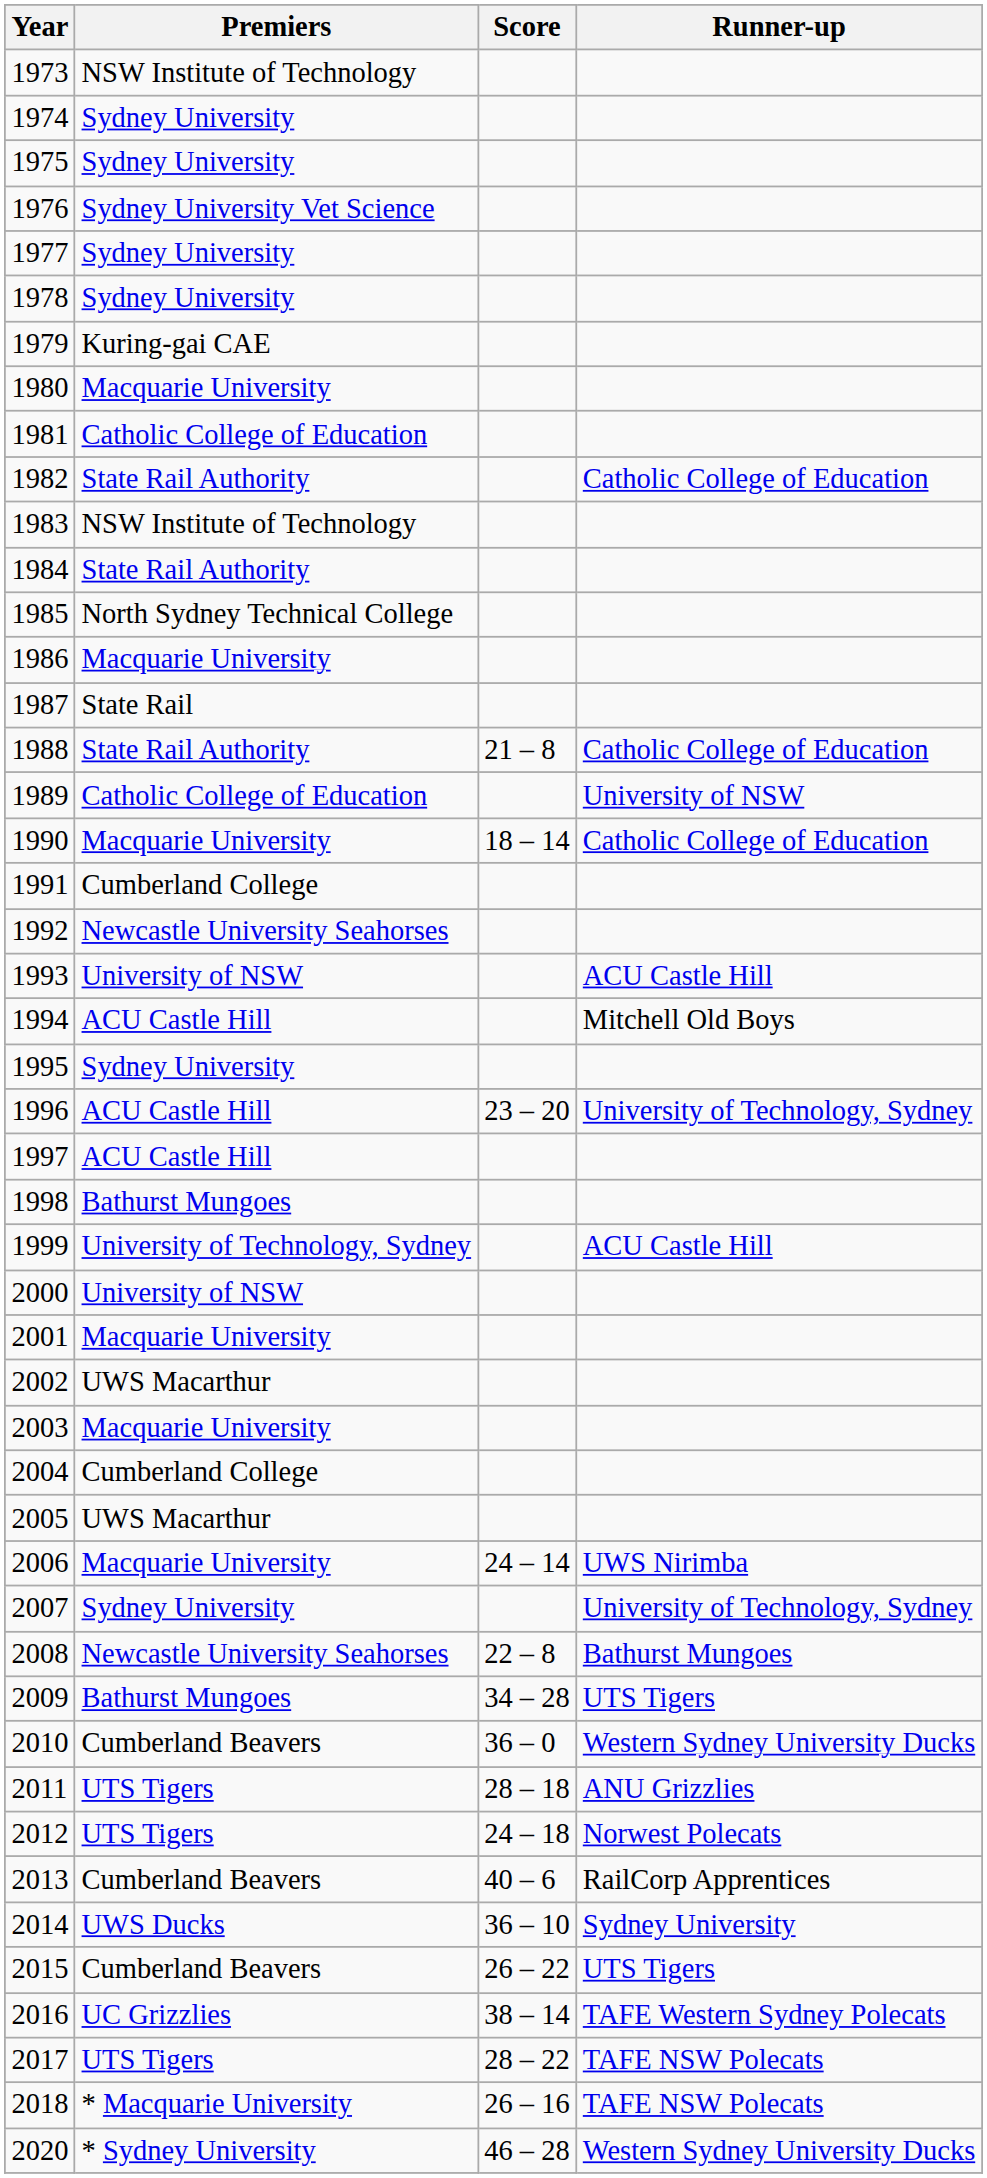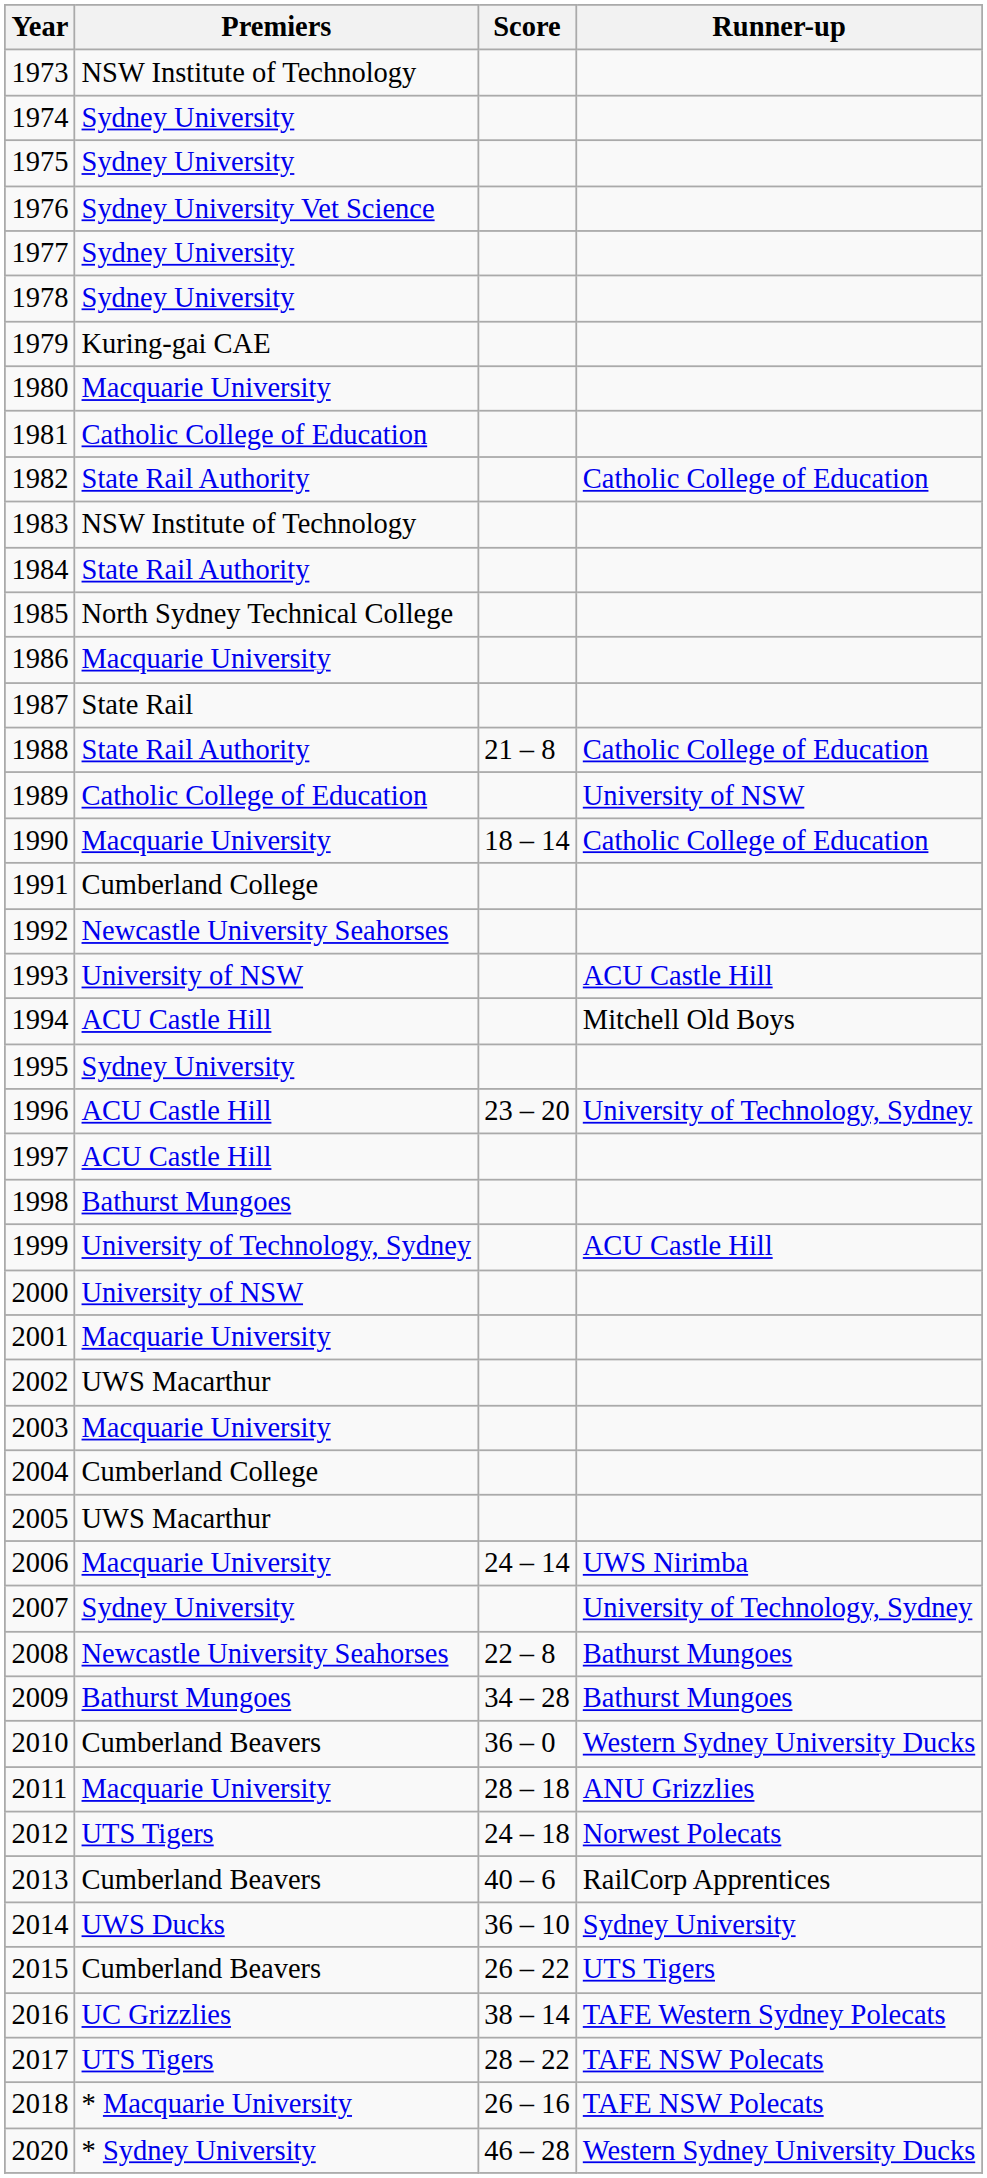2009 | Runner-up: UTS Tigers -> Bathurst Mungoes
2011 | Premiers: UTS Tigers -> Macquarie University
